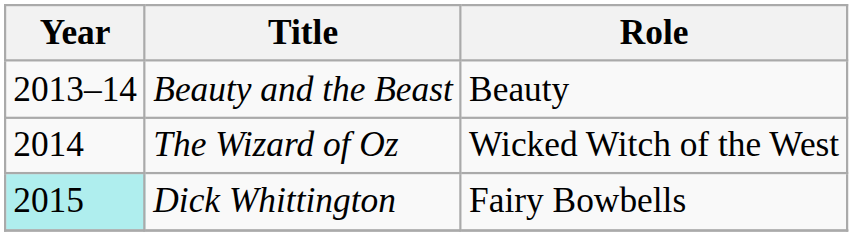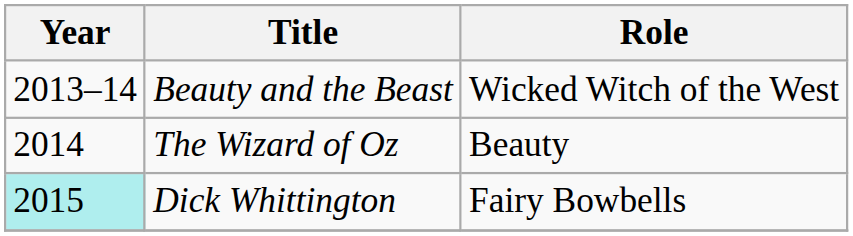Beauty and the Beast | Role: Beauty -> Wicked Witch of the West
The Wizard of Oz | Role: Wicked Witch of the West -> Beauty
